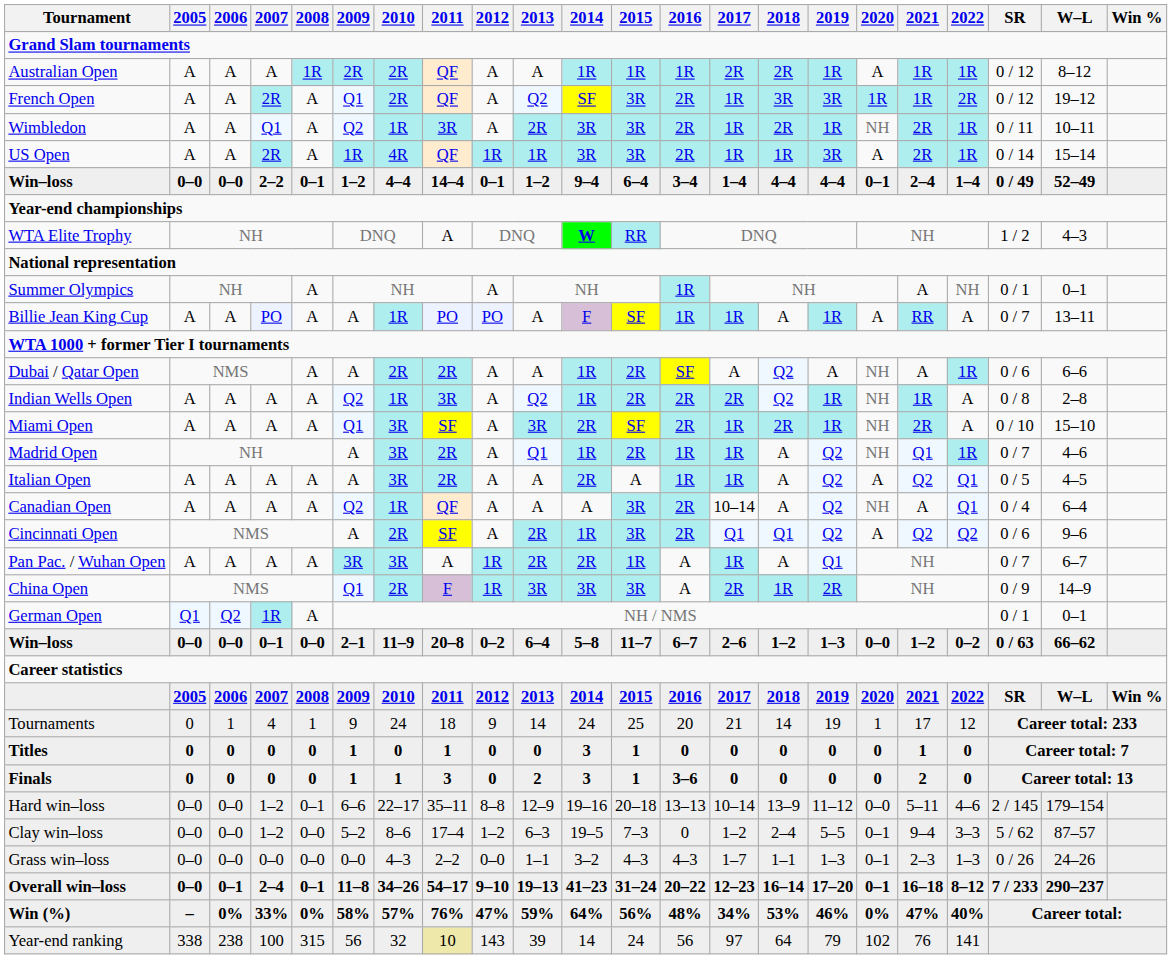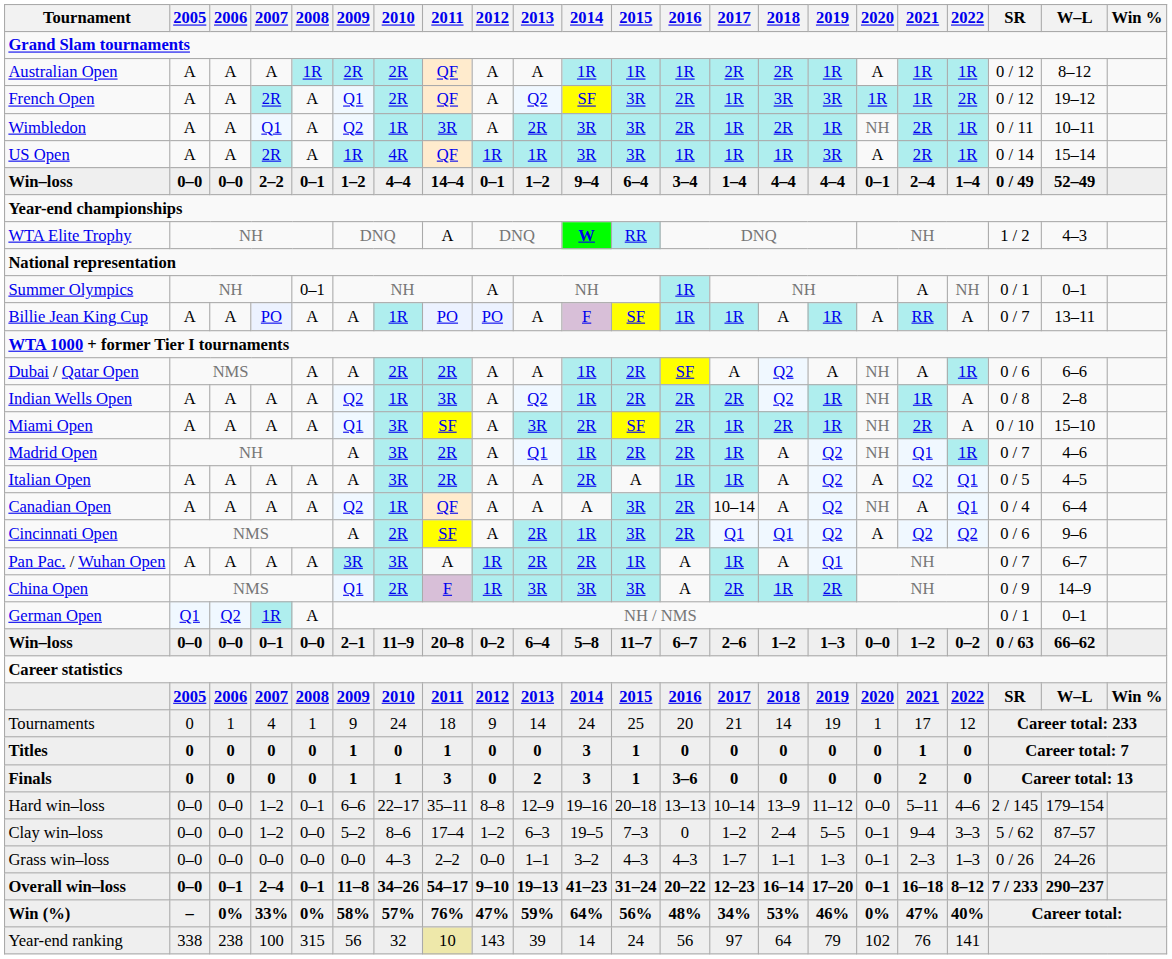US Open | 2016: 2R -> 1R
Summer Olympics | 2008: A -> 0–1
Madrid Open | 2016: 1R -> 2R
